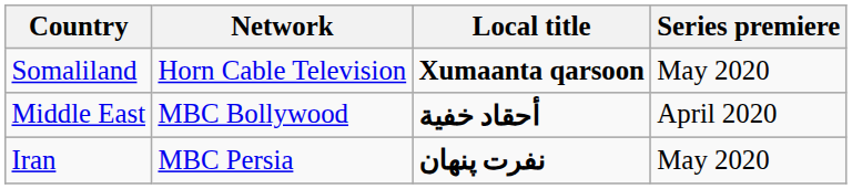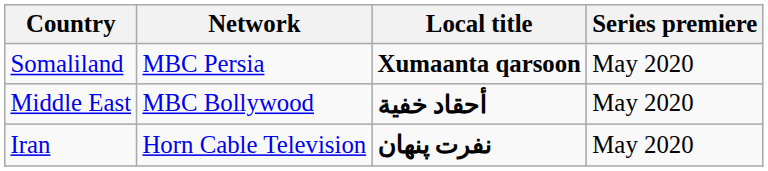Somaliland | Network: Horn Cable Television -> MBC Persia
Middle East | Series premiere: April 2020 -> May 2020
Iran | Network: MBC Persia -> Horn Cable Television
